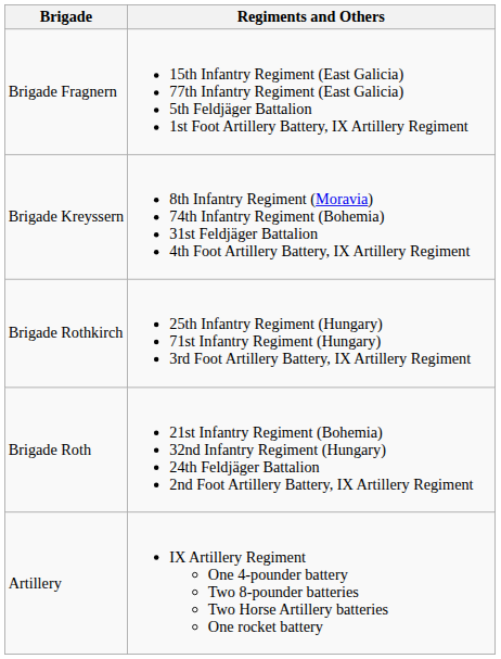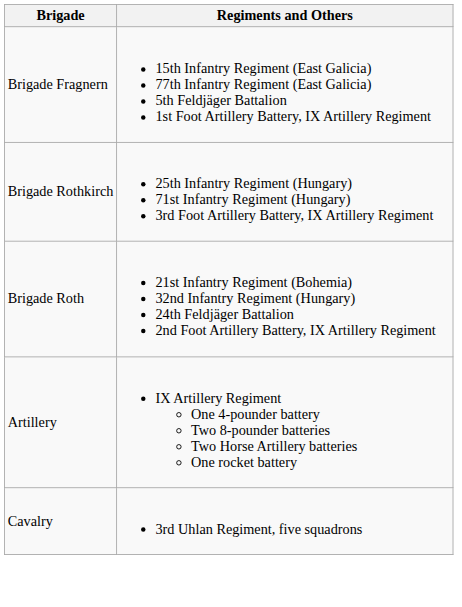- row: Brigade Kreyssern | 8th Infantry Regiment (Moravia) 74th Infantry Regiment (Bohemia) 31st Feldjäger Battalion 4th Foot Artillery Battery, IX Artillery Regiment
+ row: Cavalry | 3rd Uhlan Regiment, five squadrons
